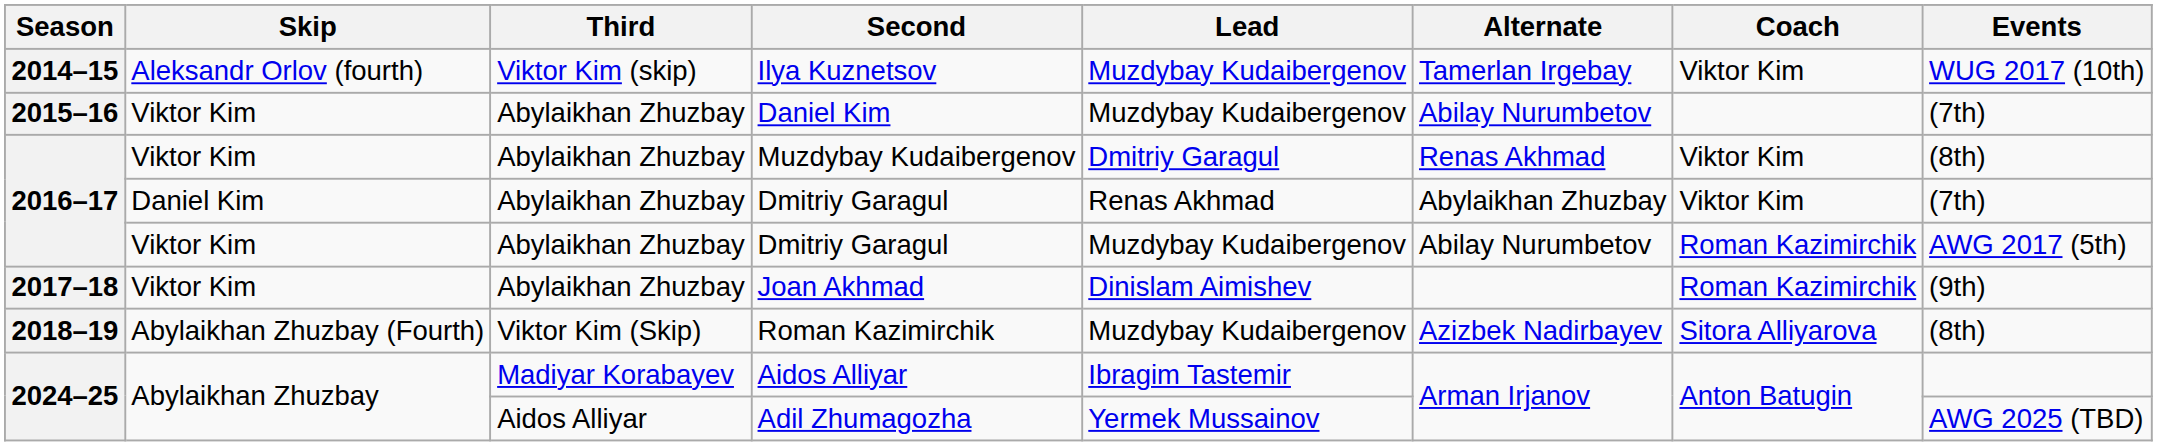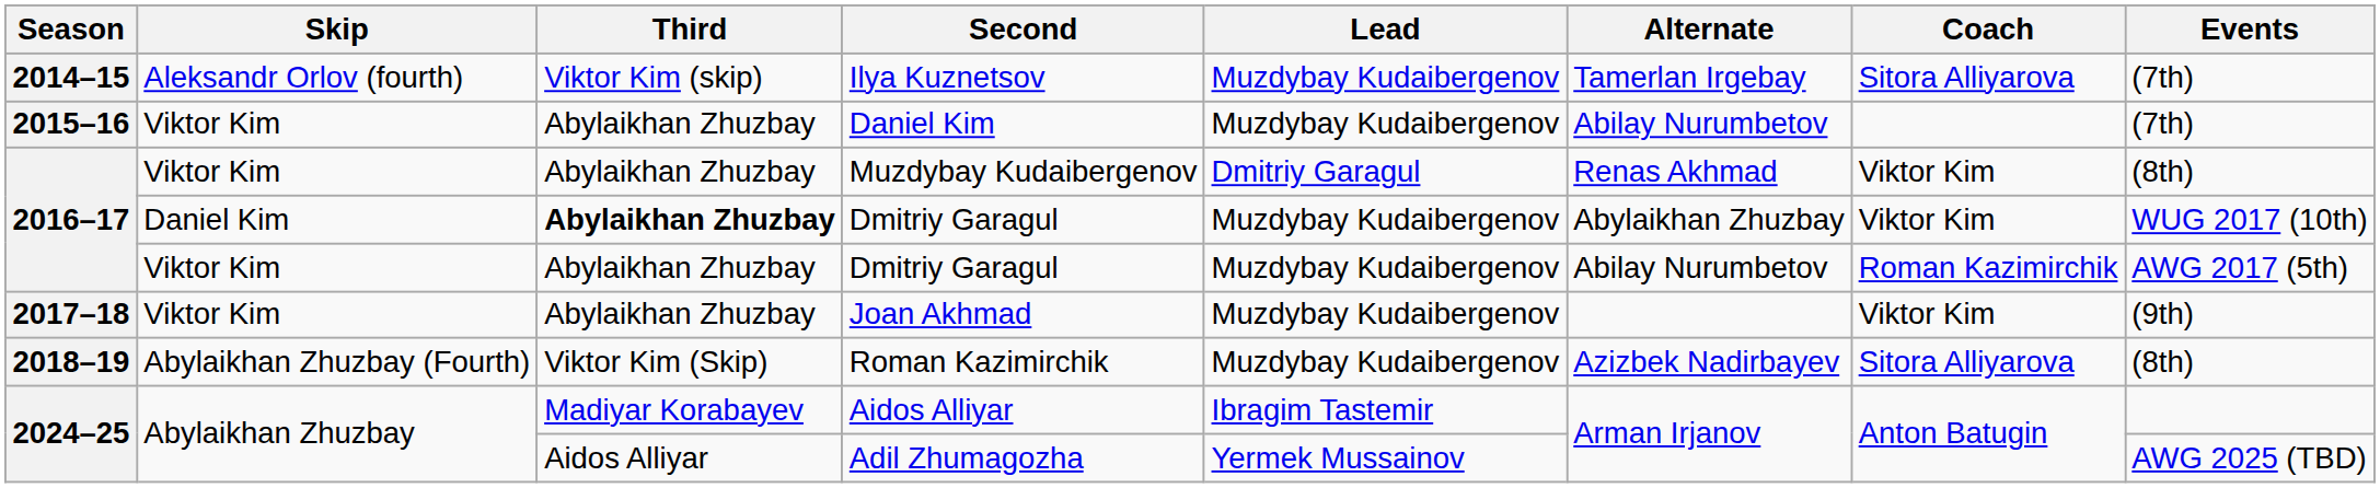Ilya Kuznetsov | Coach: Viktor Kim -> Sitora Alliyarova
Ilya Kuznetsov | Events: WUG 2017 (10th) -> (7th)
Daniel Kim / Dmitriy Garagul | Third: normal -> bold
Daniel Kim / Dmitriy Garagul | Lead: Renas Akhmad -> Muzdybay Kudaibergenov
Daniel Kim / Dmitriy Garagul | Events: (7th) -> WUG 2017 (10th)
Joan Akhmad | Lead: Dinislam Aimishev -> Muzdybay Kudaibergenov
Joan Akhmad | Coach: Roman Kazimirchik -> Viktor Kim
